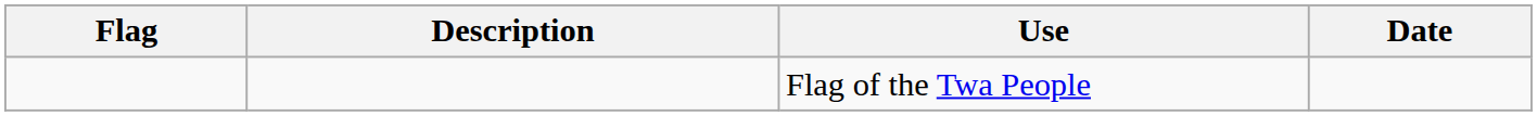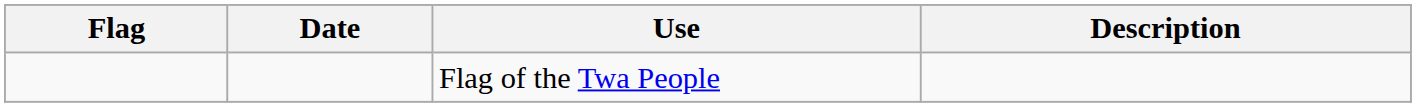columns swapped: Date <-> Description
